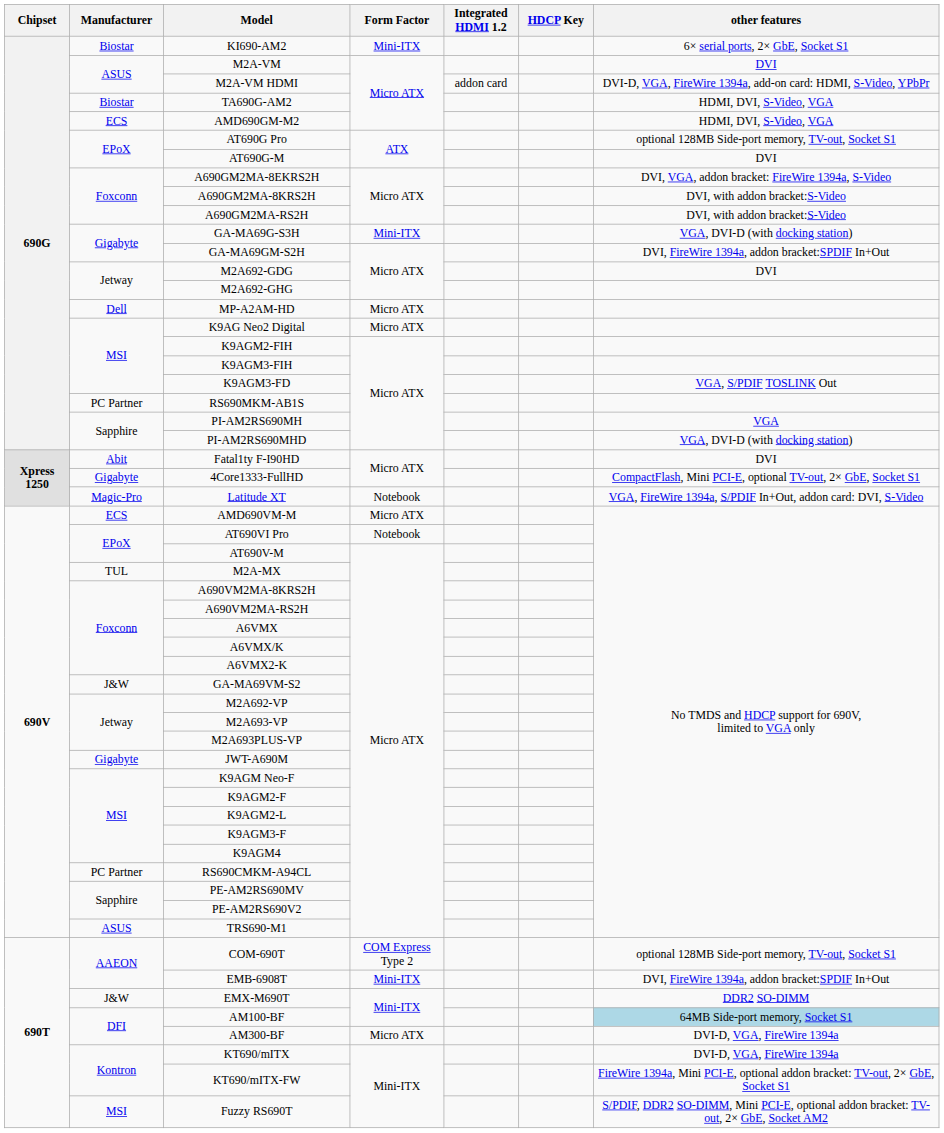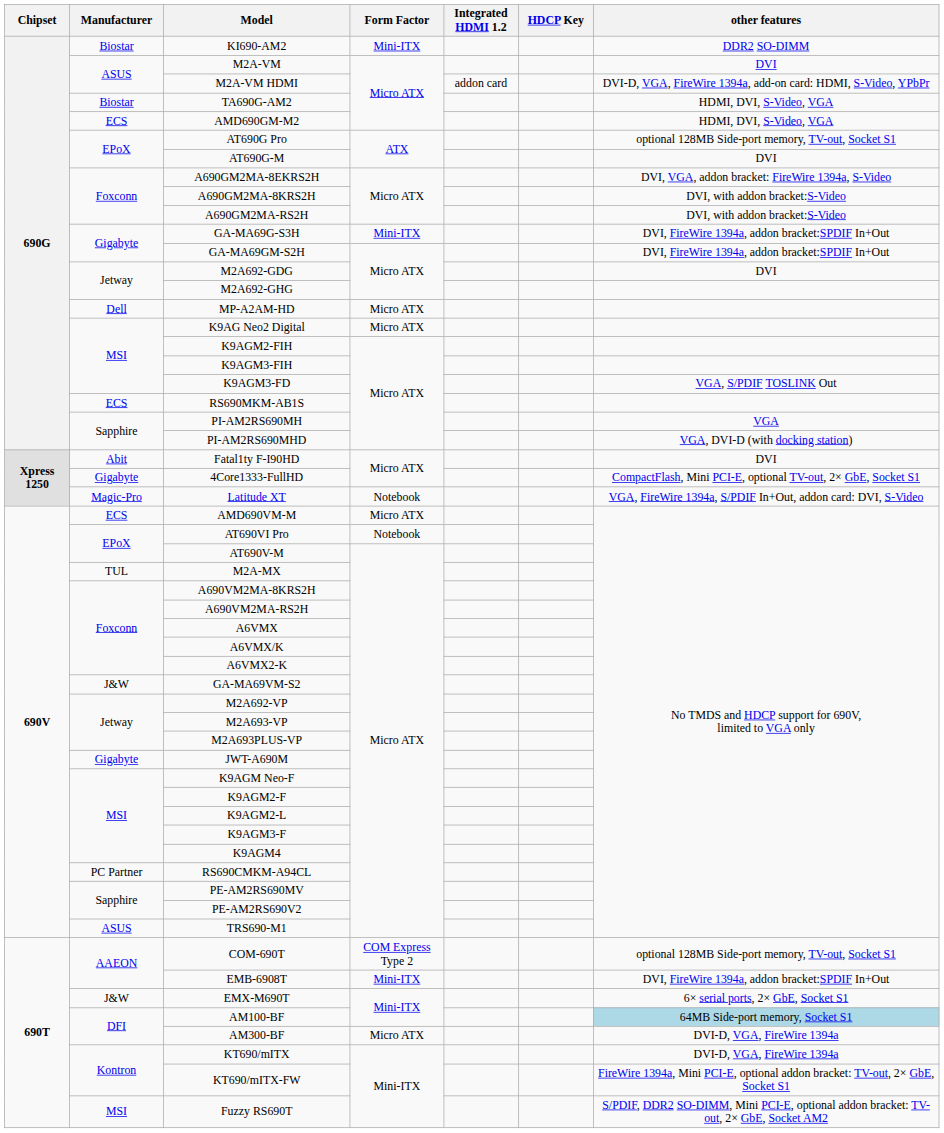KI690-AM2 | other features: 6× serial ports, 2× GbE, Socket S1 -> DDR2 SO-DIMM
GA-MA69G-S3H | other features: VGA, DVI-D (with docking station) -> DVI, FireWire 1394a, addon bracket:SPDIF In+Out
RS690MKM-AB1S | Manufacturer: PC Partner -> ECS
EMX-M690T | other features: DDR2 SO-DIMM -> 6× serial ports, 2× GbE, Socket S1
